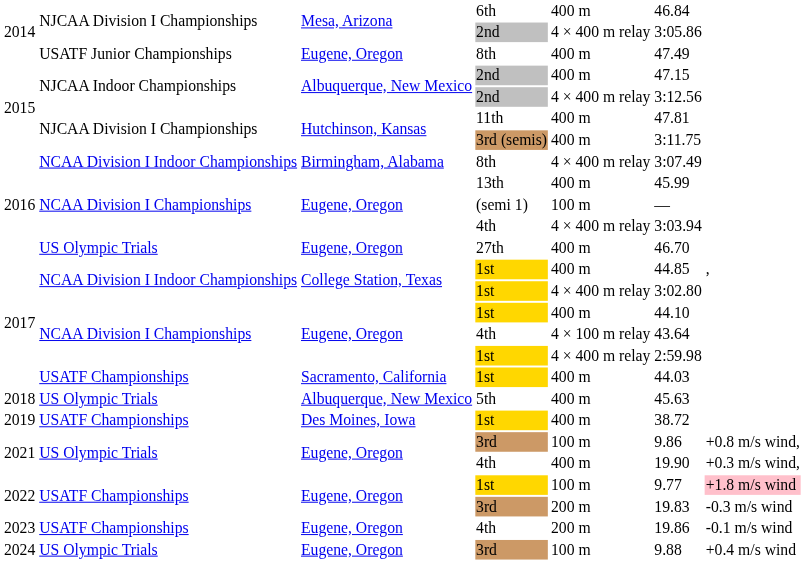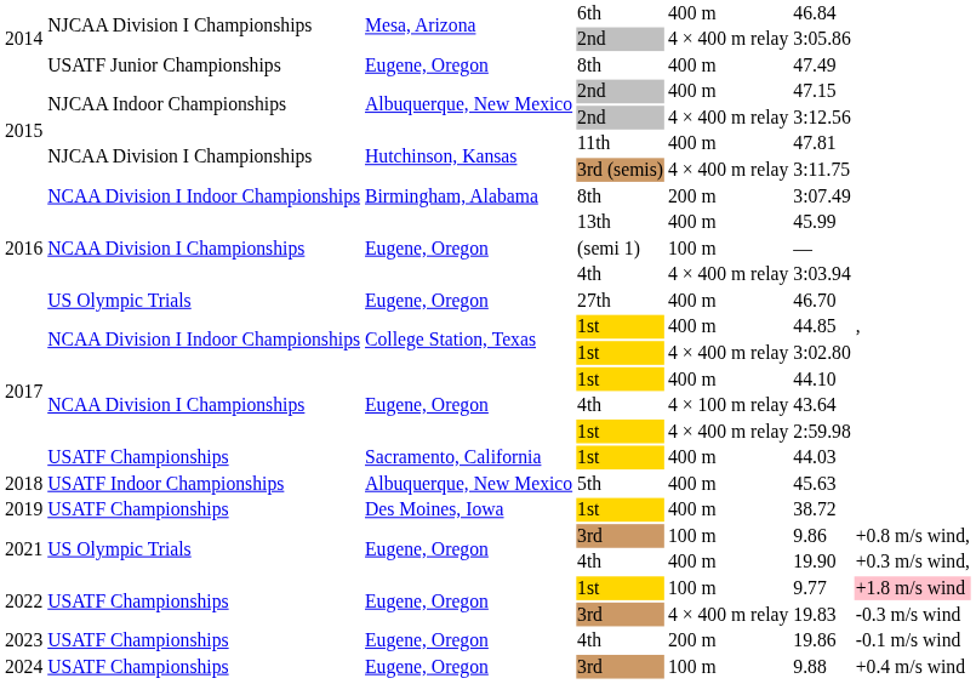3rd (semis) | column 5: 400 m -> 4 × 400 m relay
2016 / 8th | column 5: 4 × 400 m relay -> 200 m
5th | column 2: US Olympic Trials -> USATF Indoor Championships
2022 / 3rd | column 5: 200 m -> 4 × 400 m relay
2024 / 3rd | column 2: US Olympic Trials -> USATF Championships
